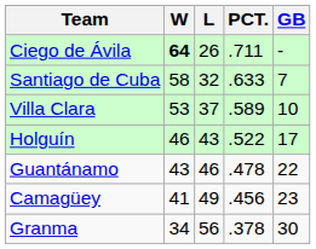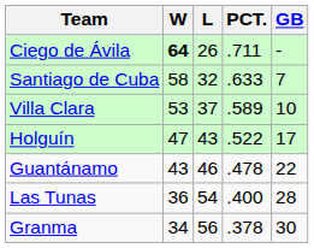Holguín | W: 46 -> 47
- row: Camagüey | 41 | 49 | .456 | 23
+ row: Las Tunas | 36 | 54 | .400 | 28
